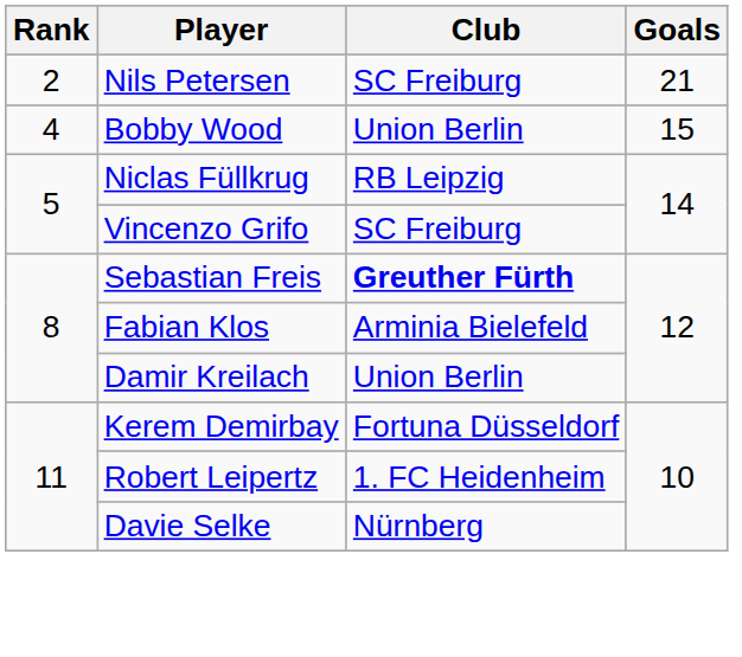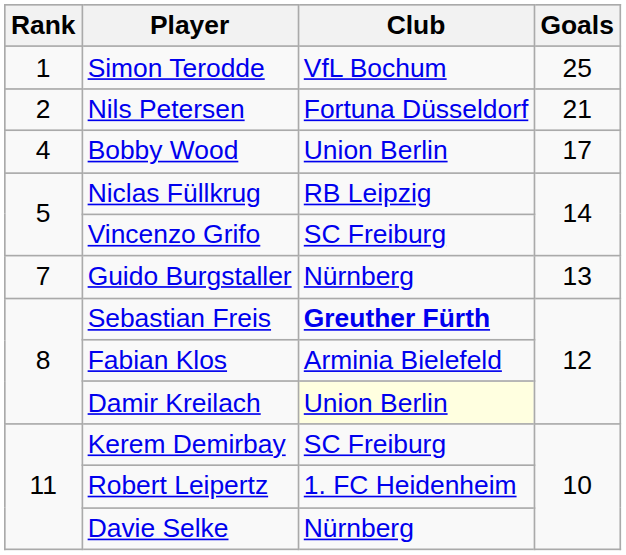+ row: 1 | Simon Terodde | VfL Bochum | 25
Nils Petersen | Club: SC Freiburg -> Fortuna Düsseldorf
Bobby Wood | Goals: 15 -> 17
+ row: 7 | Guido Burgstaller | Nürnberg | 13
Damir Kreilach | Club: no background -> lightyellow background
Kerem Demirbay | Club: Fortuna Düsseldorf -> SC Freiburg
